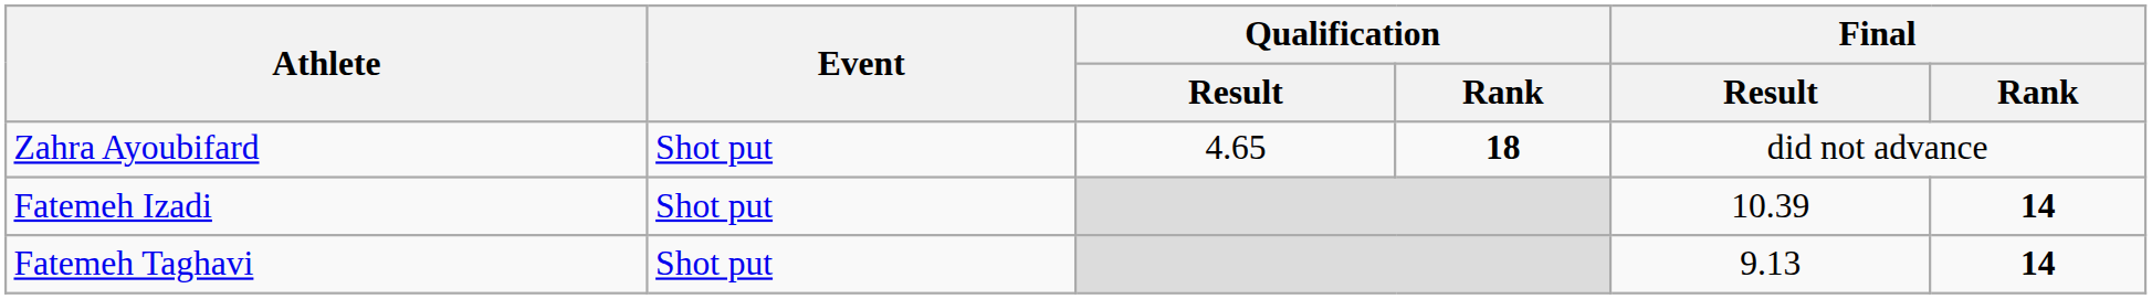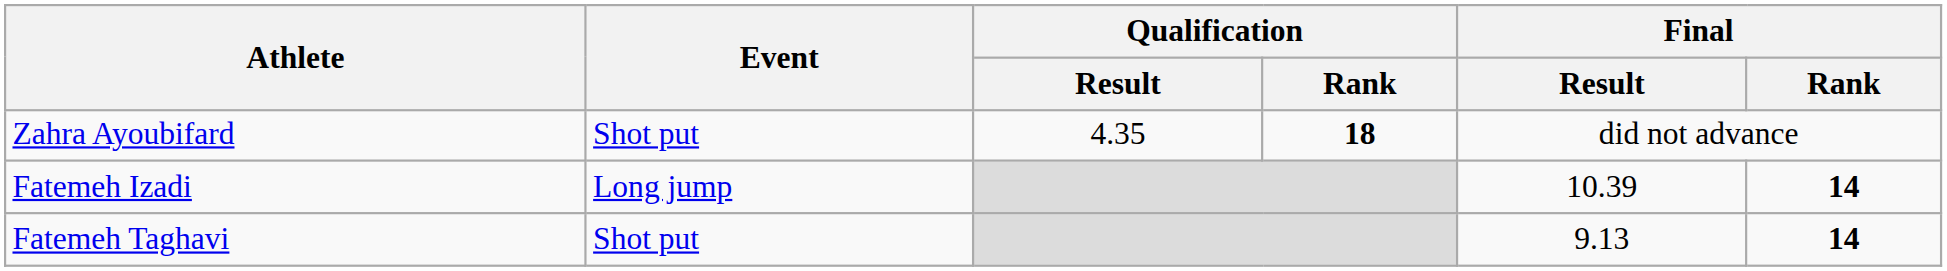Zahra Ayoubifard | Qualification / Result: 4.65 -> 4.35
Fatemeh Izadi | Event: Shot put -> Long jump
